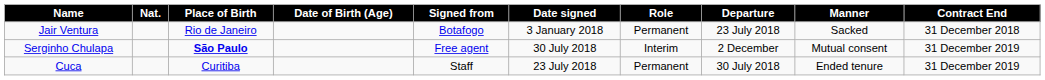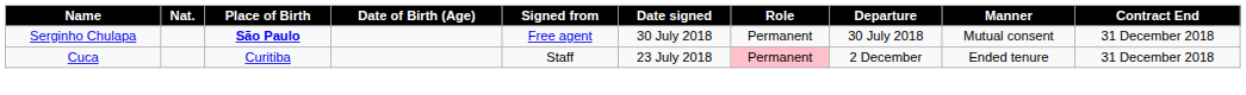- row: Jair Ventura | Rio de Janeiro | Botafogo | 3 January 2018 | Permanent | 23 July 2018 | Sacked | 31 December 2018
Serginho Chulapa | Role: Interim -> Permanent
Serginho Chulapa | Departure: 2 December -> 30 July 2018
Serginho Chulapa | Contract End: 31 December 2019 -> 31 December 2018
Cuca | Role: no background -> pink background
Cuca | Departure: 30 July 2018 -> 2 December
Cuca | Contract End: 31 December 2019 -> 31 December 2018
